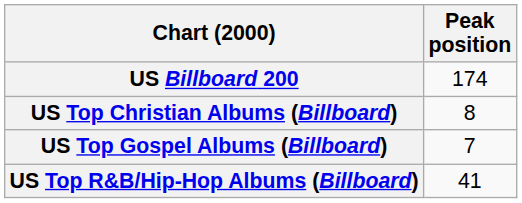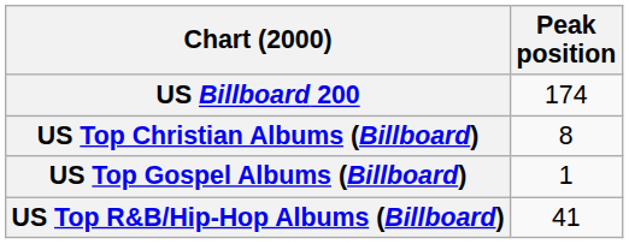US Top Gospel Albums (Billboard) | Peak position: 7 -> 1
